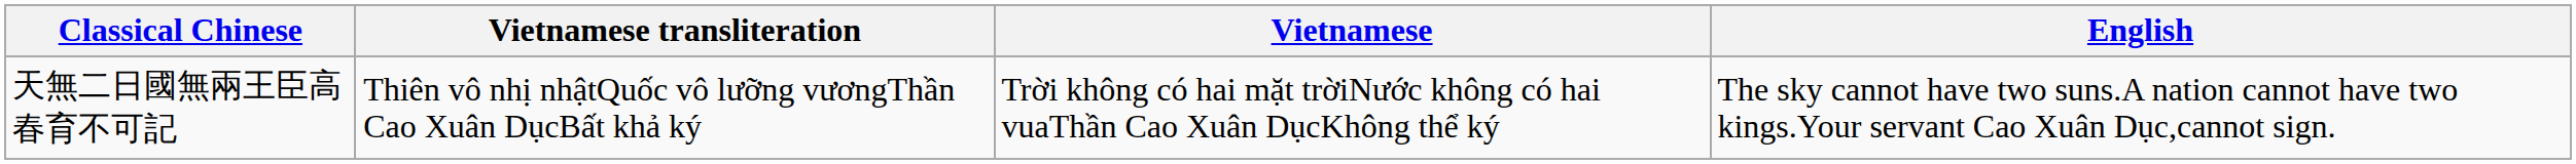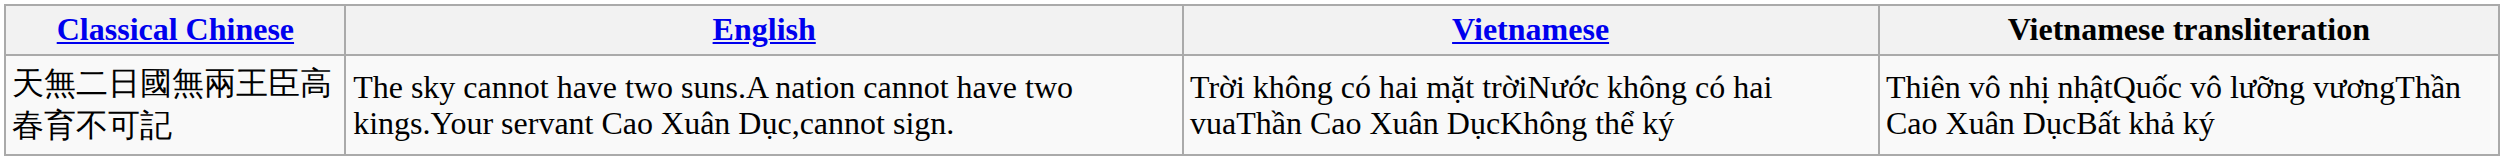columns swapped: Vietnamese transliteration <-> English
